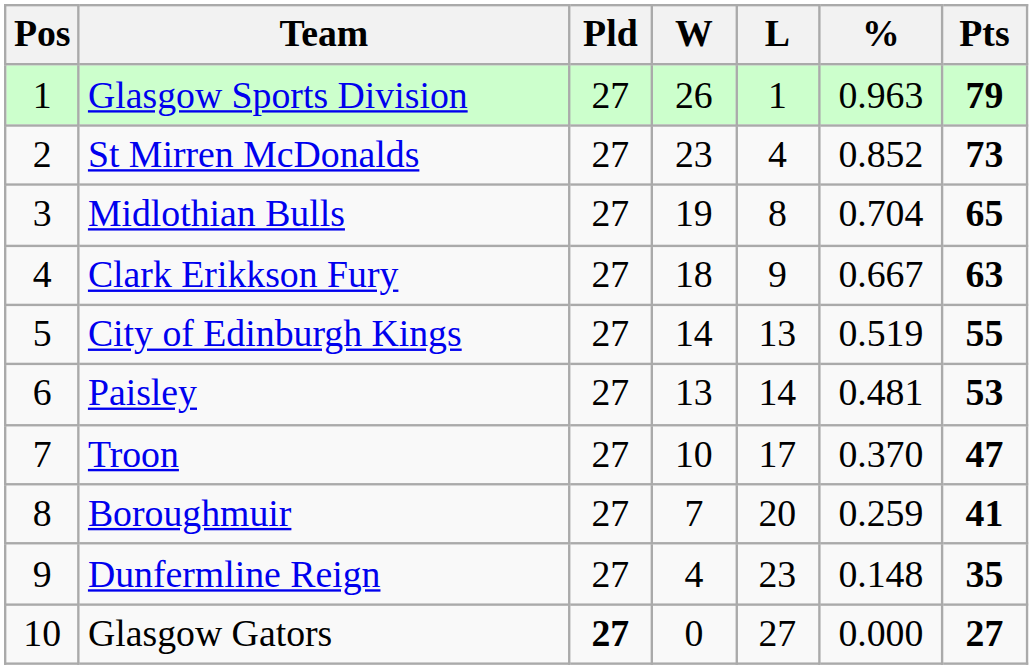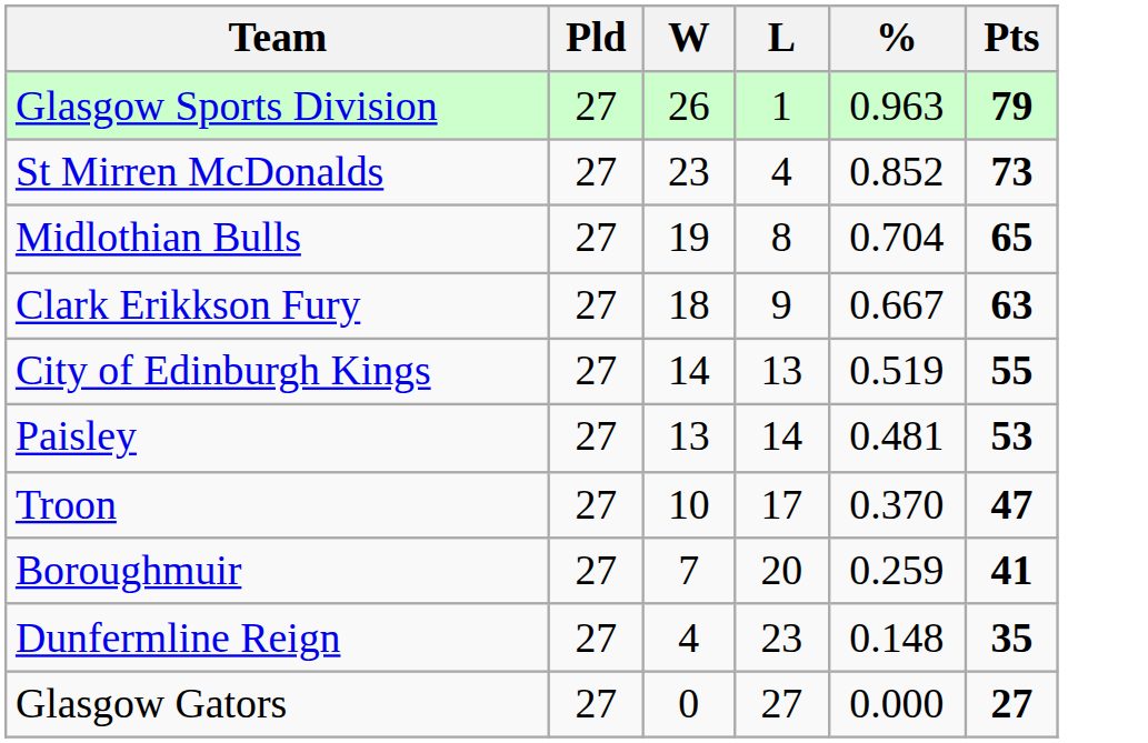- column: Pos | 1 | 2 | 3 | 4 | 5 | 6 | 7 | 8 | 9 | 10
Glasgow Gators | Pld: bold -> normal
